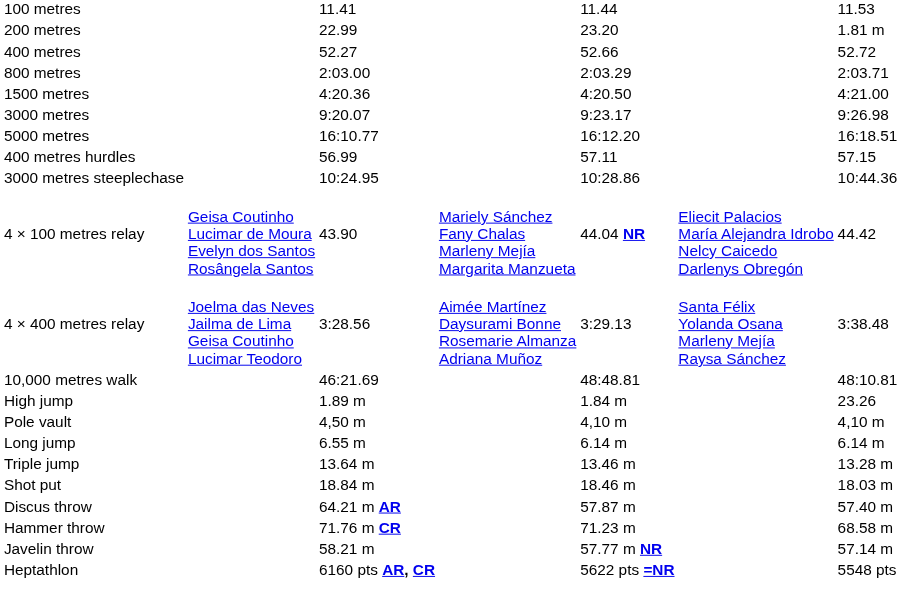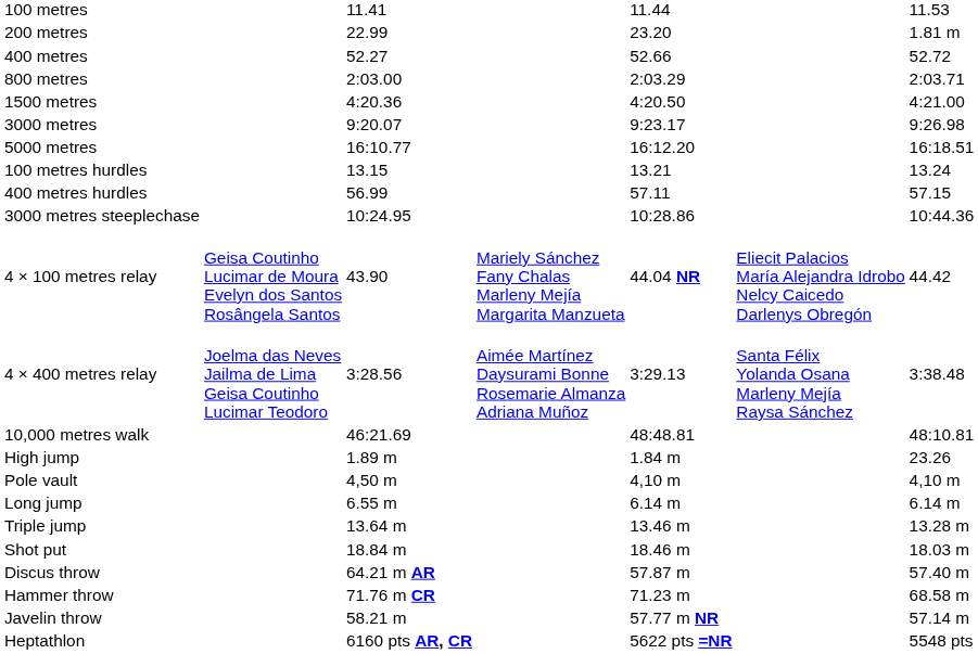+ row: 100 metres hurdles | 13.15 | 13.21 | 13.24
